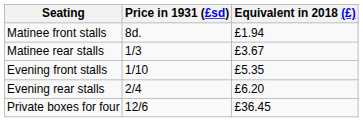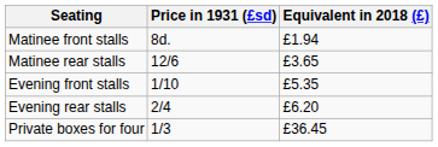Matinee rear stalls | Price in 1931 (£sd): 1/3 -> 12/6
Matinee rear stalls | Equivalent in 2018 (£): £3.67 -> £3.65
Private boxes for four | Price in 1931 (£sd): 12/6 -> 1/3
